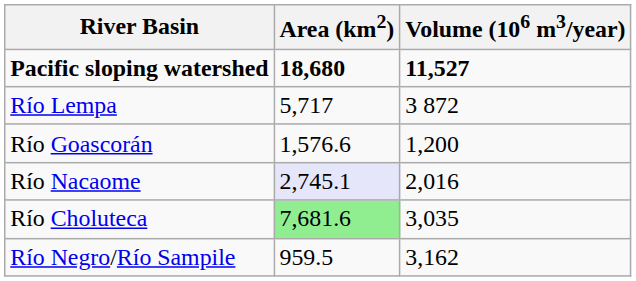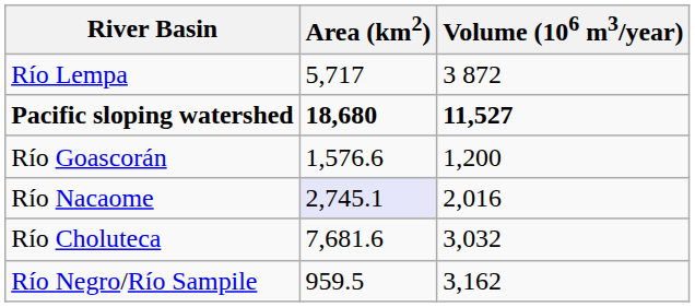rows swapped: Pacific sloping watershed <-> Río Lempa
Río Choluteca | Area (km2): lightgreen background -> no background
Río Choluteca | Volume (106 m3/year): 3,035 -> 3,032
